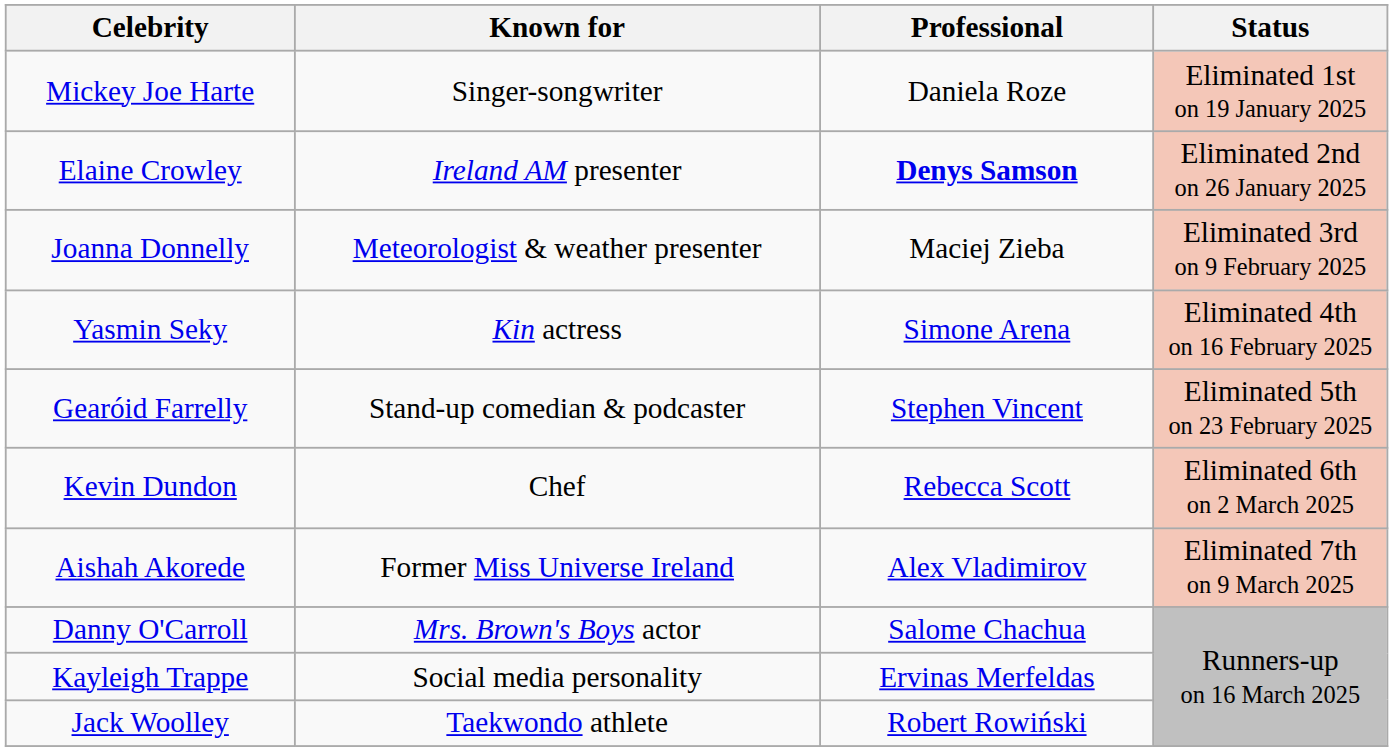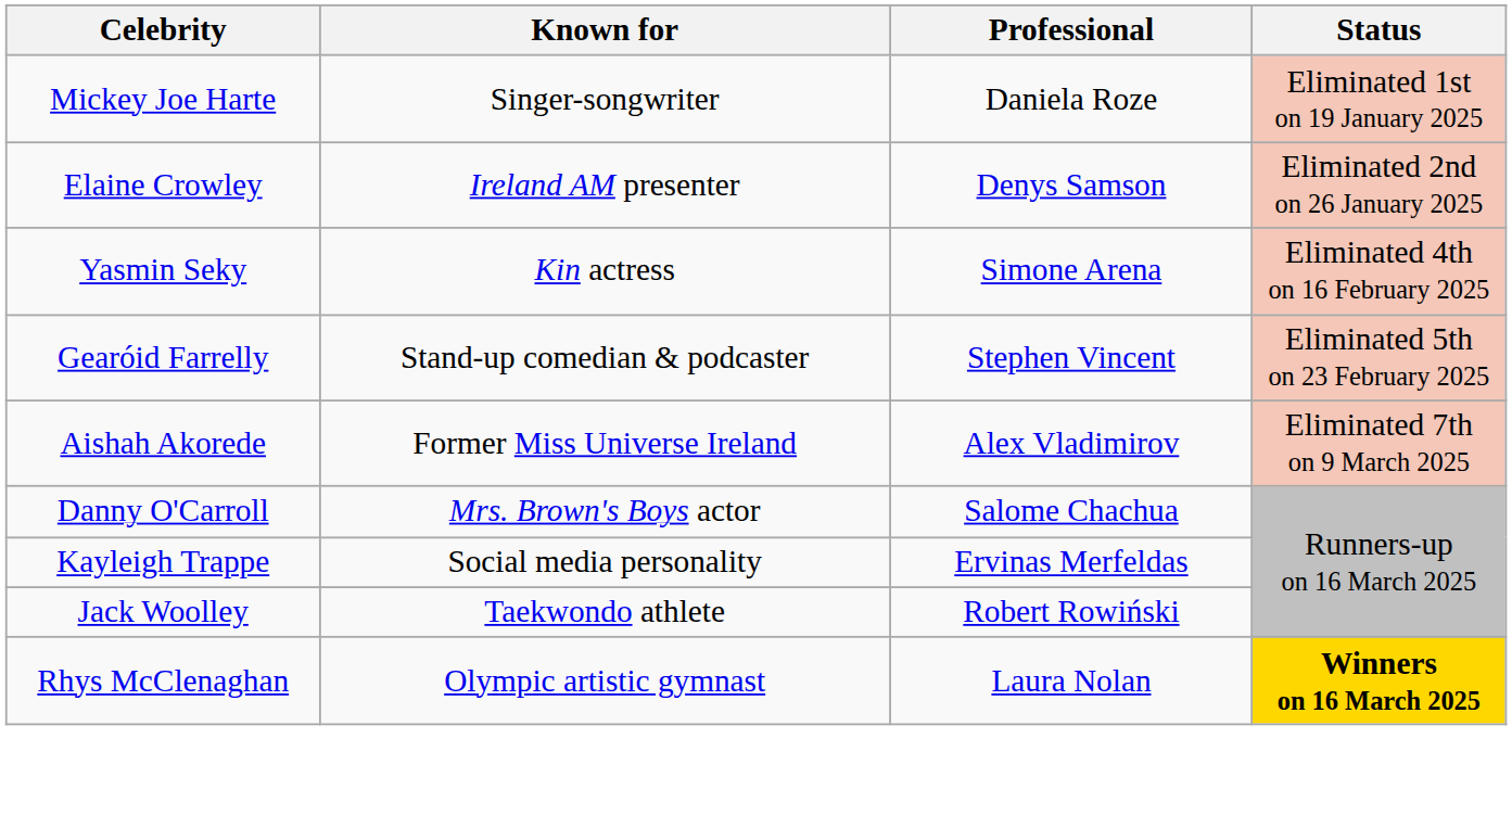Elaine Crowley | Professional: bold -> normal
- row: Joanna Donnelly | Meteorologist & weather presenter | Maciej Zieba | Eliminated 3rd on 9 February 2025
- row: Kevin Dundon | Chef | Rebecca Scott | Eliminated 6th on 2 March 2025
+ row: Rhys McClenaghan | Olympic artistic gymnast | Laura Nolan | Winners on 16 March 2025
